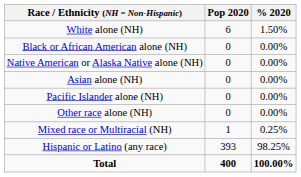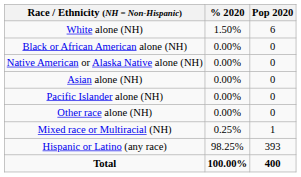columns swapped: Pop 2020 <-> % 2020
